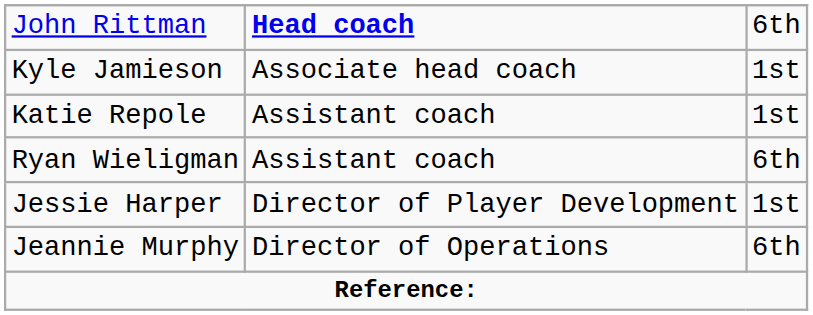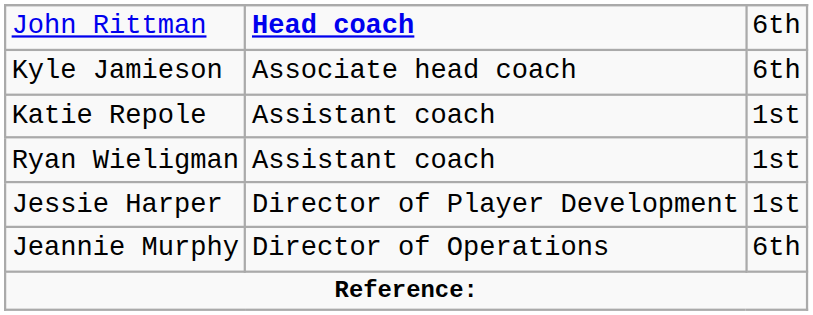Kyle Jamieson | column 3: 1st -> 6th
Ryan Wieligman | column 3: 6th -> 1st
